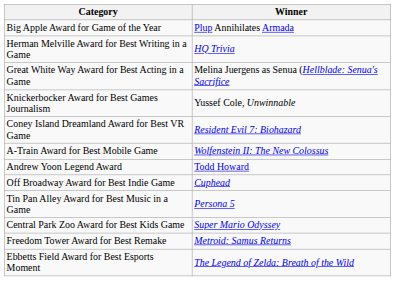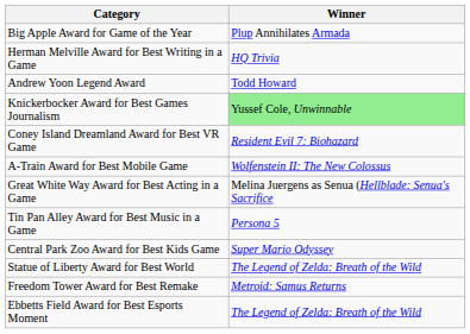rows swapped: Andrew Yoon Legend Award <-> Great White Way Award for Best Acting in a Game
Knickerbocker Award for Best Games Journalism | Winner: no background -> lightgreen background
- row: Off Broadway Award for Best Indie Game | Cuphead
+ row: Statue of Liberty Award for Best World | The Legend of Zelda: Breath of the Wild
